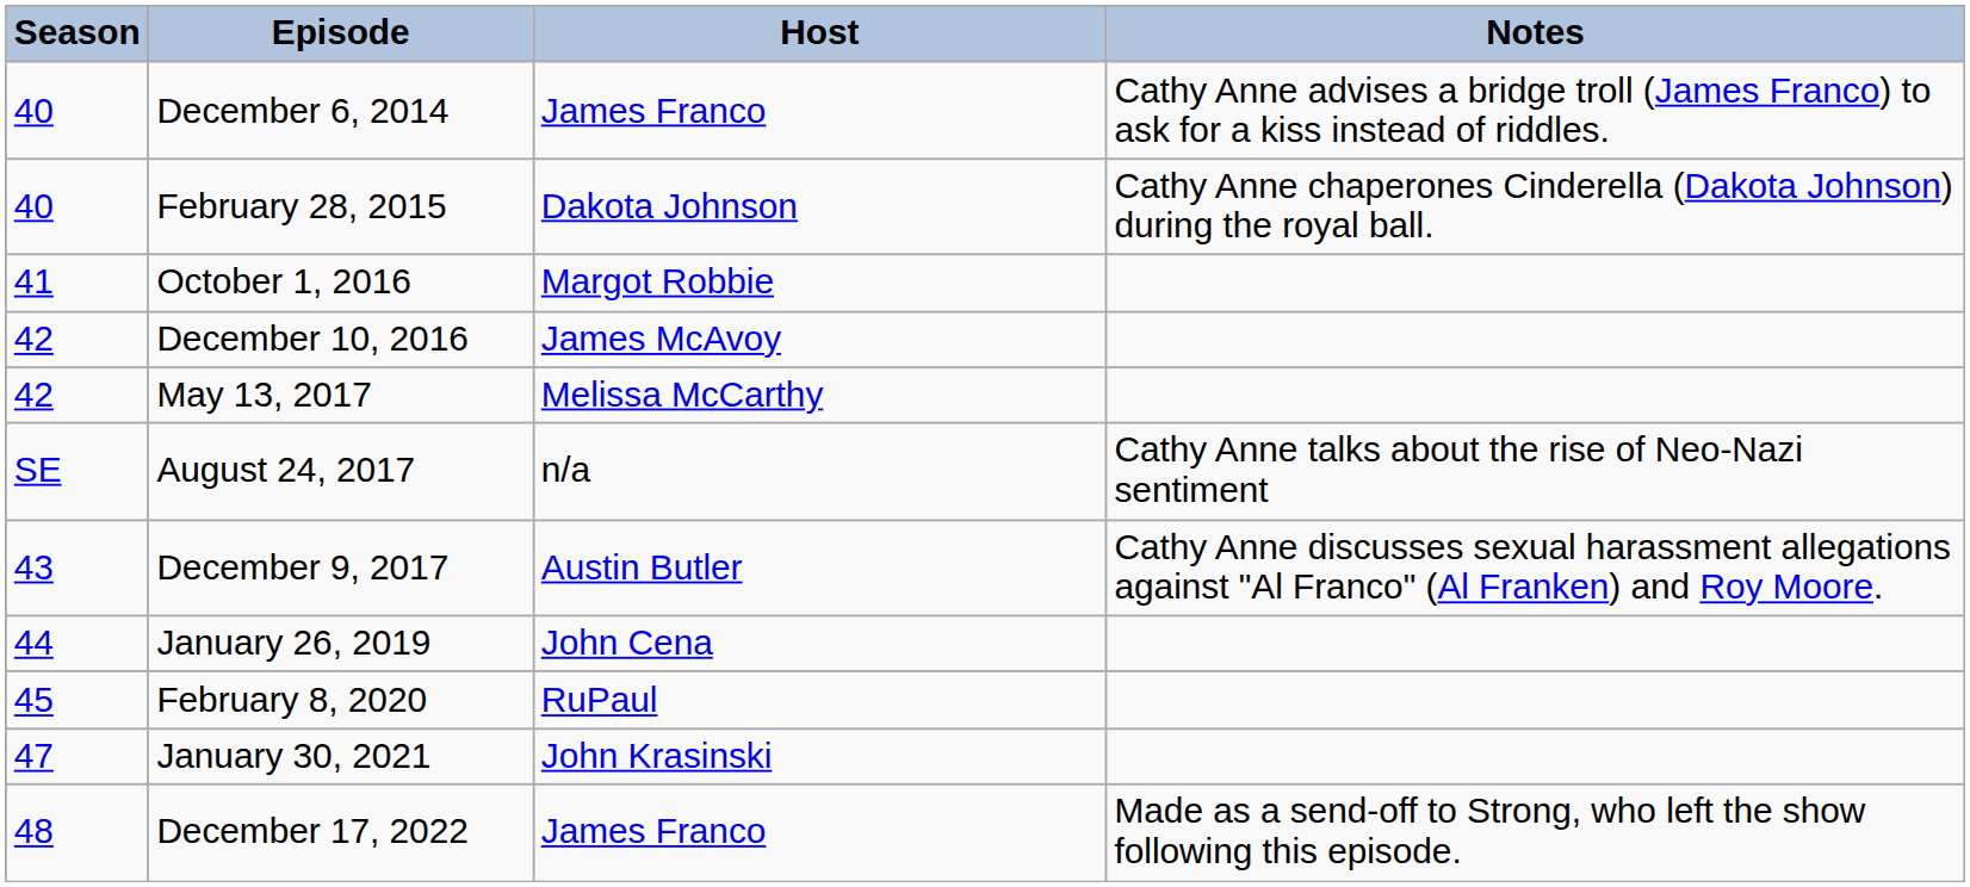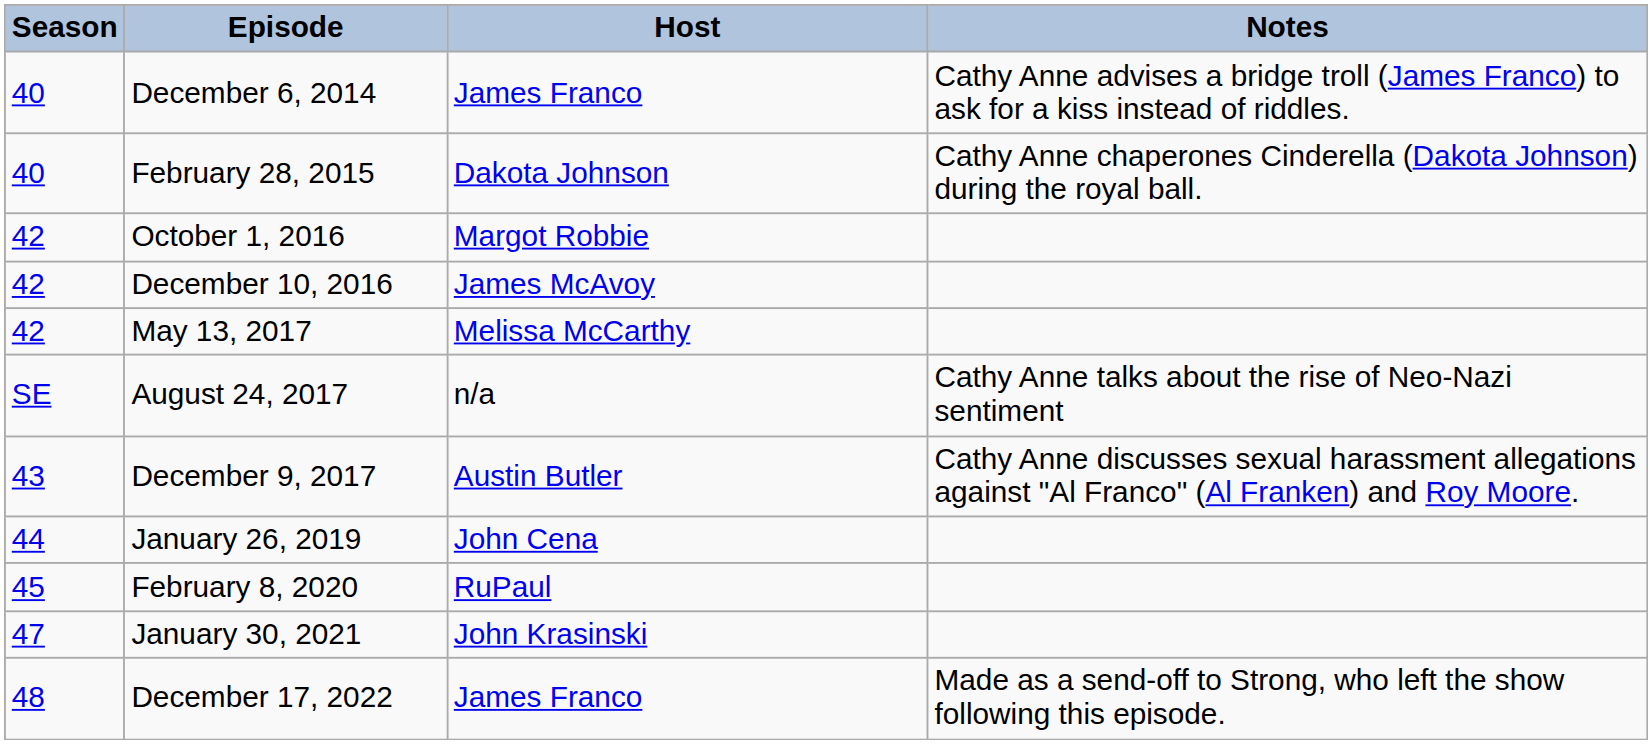October 1, 2016 | Season: 41 -> 42
